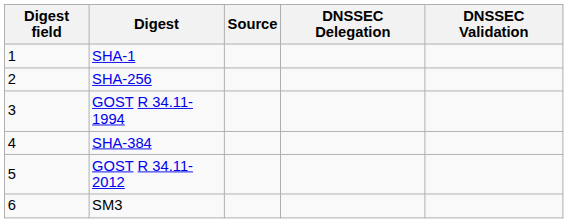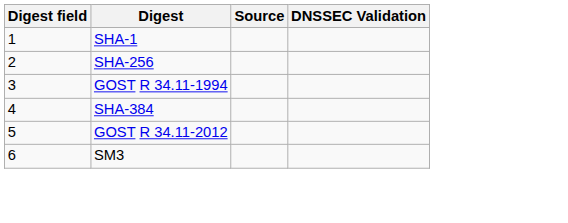- column: DNSSEC Delegation
